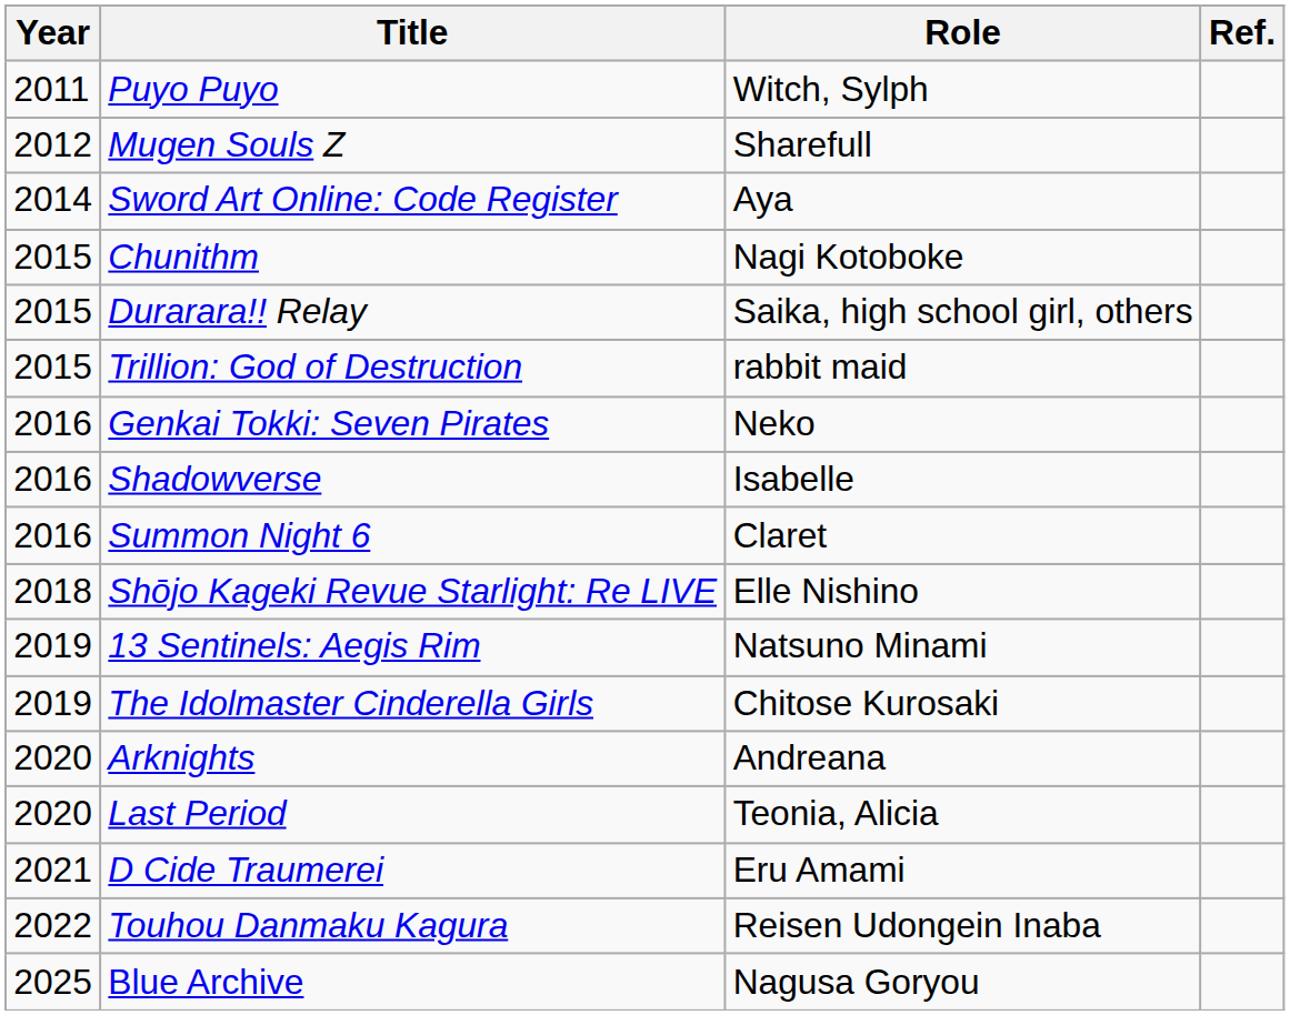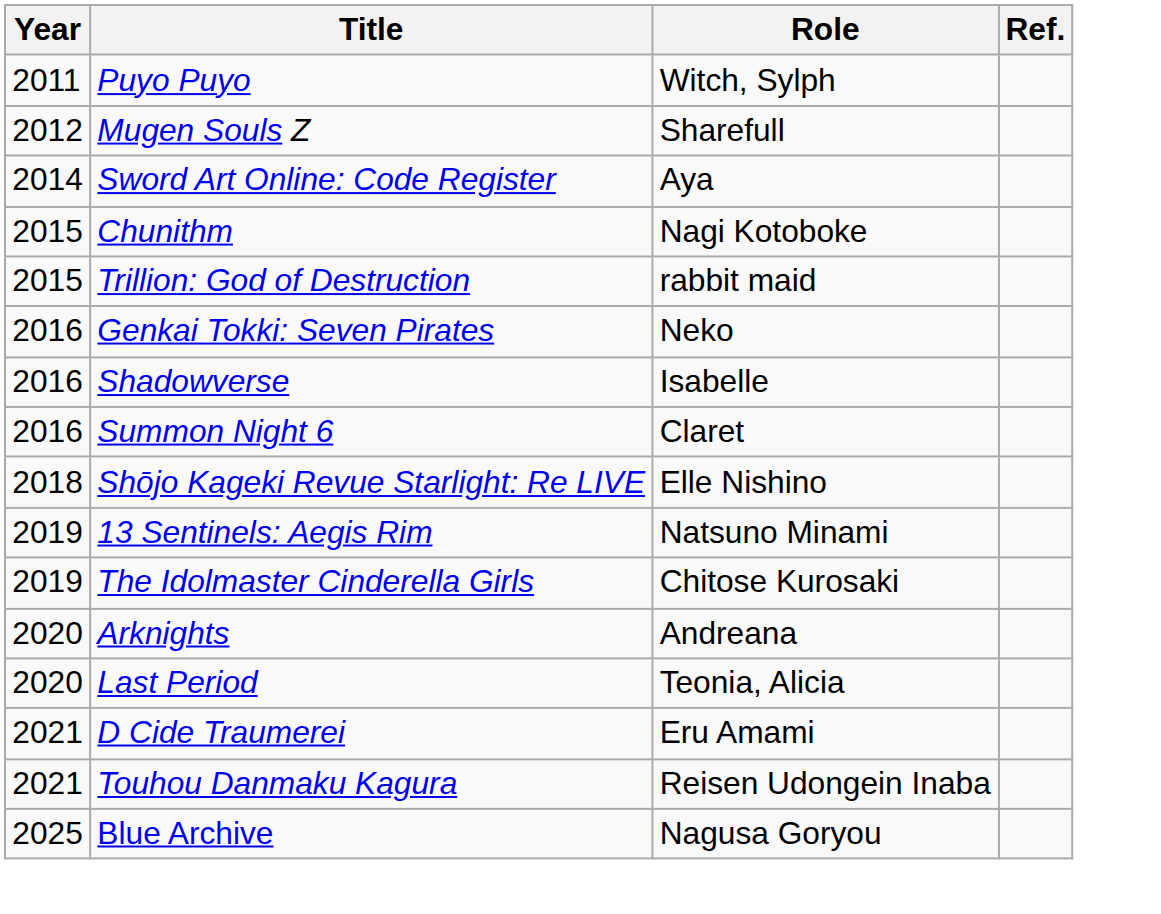- row: 2015 | Durarara!! Relay | Saika, high school girl, others
Touhou Danmaku Kagura | Year: 2022 -> 2021
